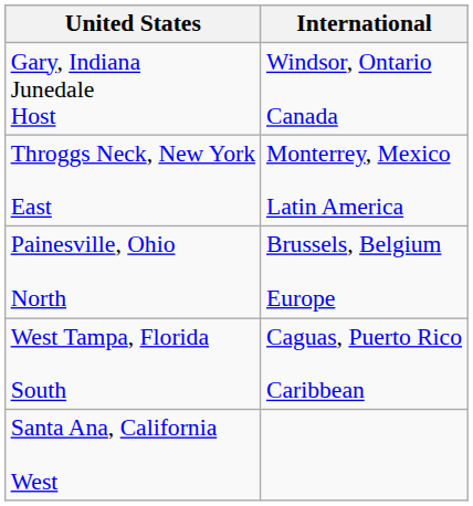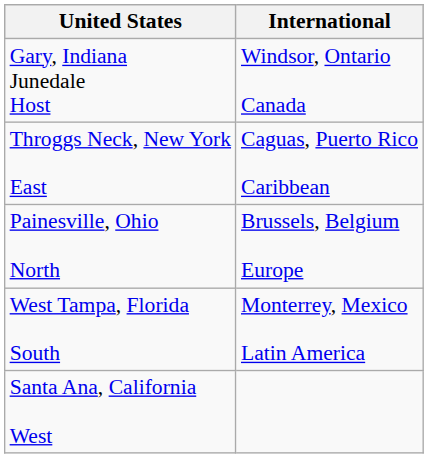Throggs Neck, New York East | International: Monterrey, Mexico Latin America -> Caguas, Puerto Rico Caribbean
West Tampa, Florida South | International: Caguas, Puerto Rico Caribbean -> Monterrey, Mexico Latin America
